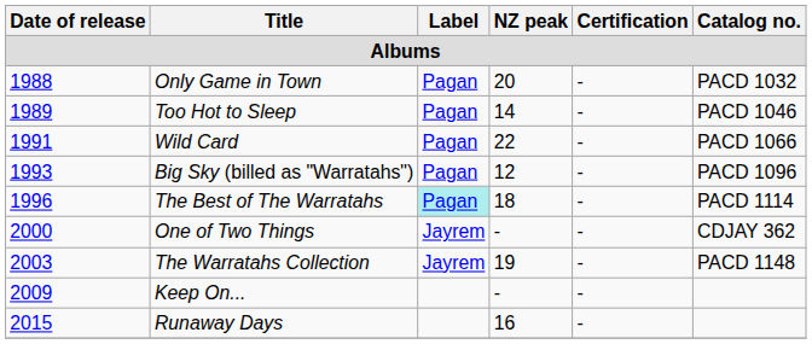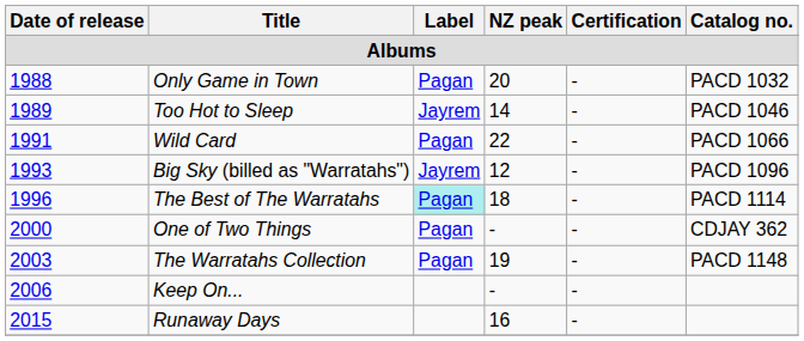Too Hot to Sleep | Label: Pagan -> Jayrem
Big Sky (billed as "Warratahs") | Label: Pagan -> Jayrem
One of Two Things | Label: Jayrem -> Pagan
The Warratahs Collection | Label: Jayrem -> Pagan
Keep On... | Date of release: 2009 -> 2006
